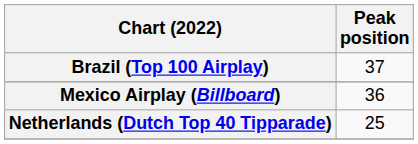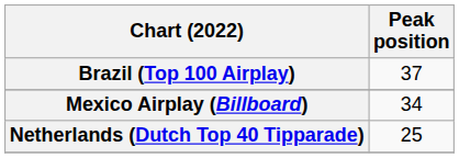Mexico Airplay (Billboard) | Peak position: 36 -> 34
